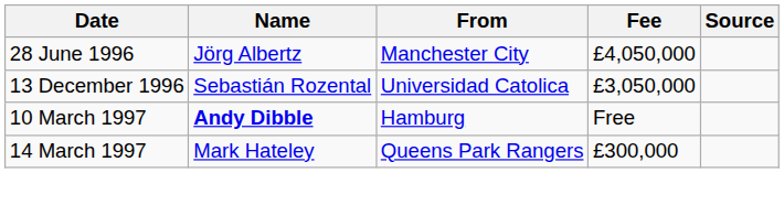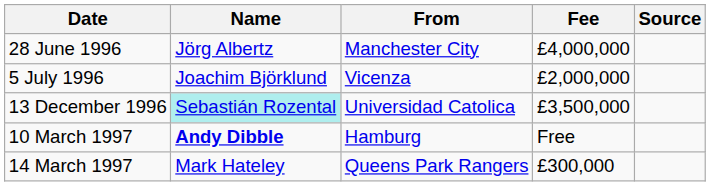28 June 1996 | Fee: £4,050,000 -> £4,000,000
+ row: 5 July 1996 | Joachim Björklund | Vicenza | £2,000,000
13 December 1996 | Name: no background -> paleturquoise background
13 December 1996 | Fee: £3,050,000 -> £3,500,000
